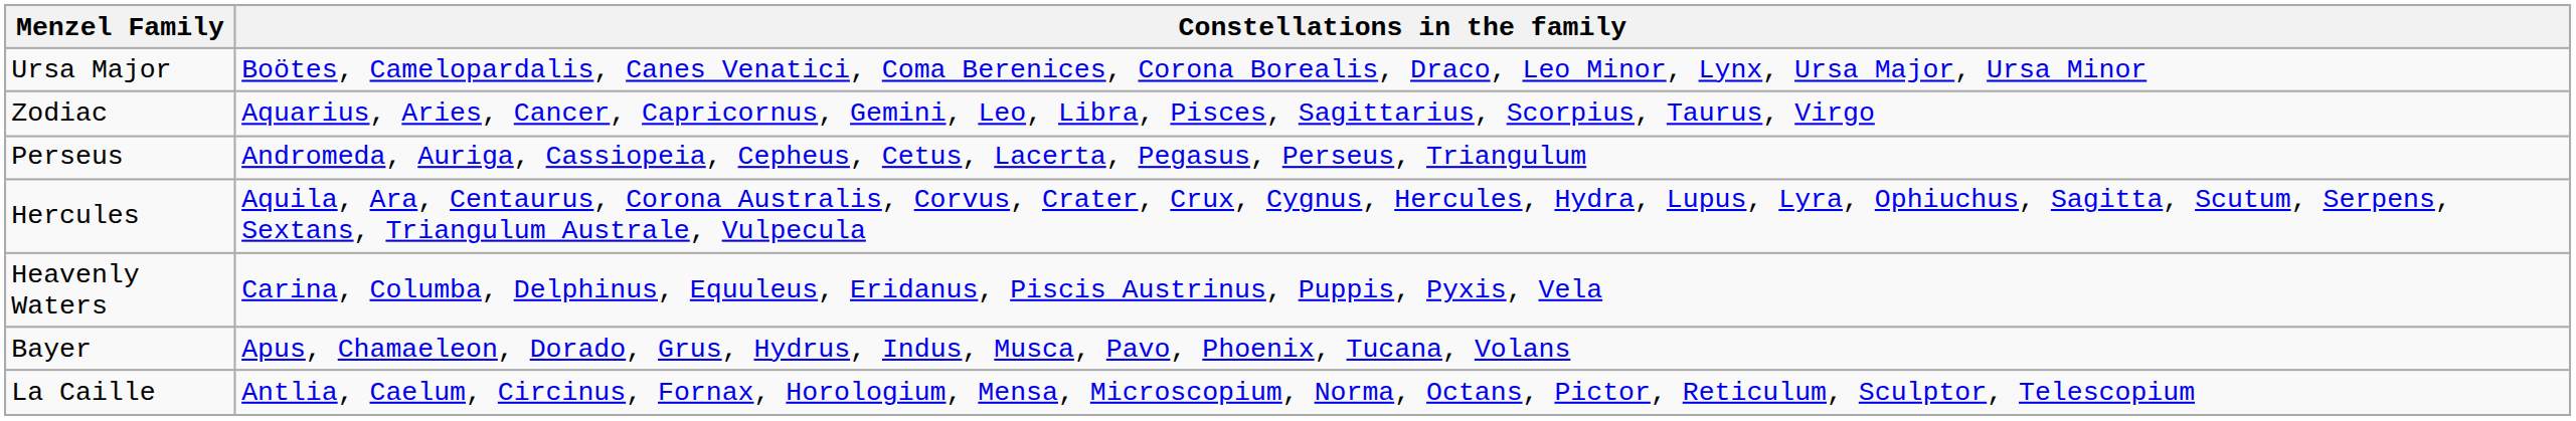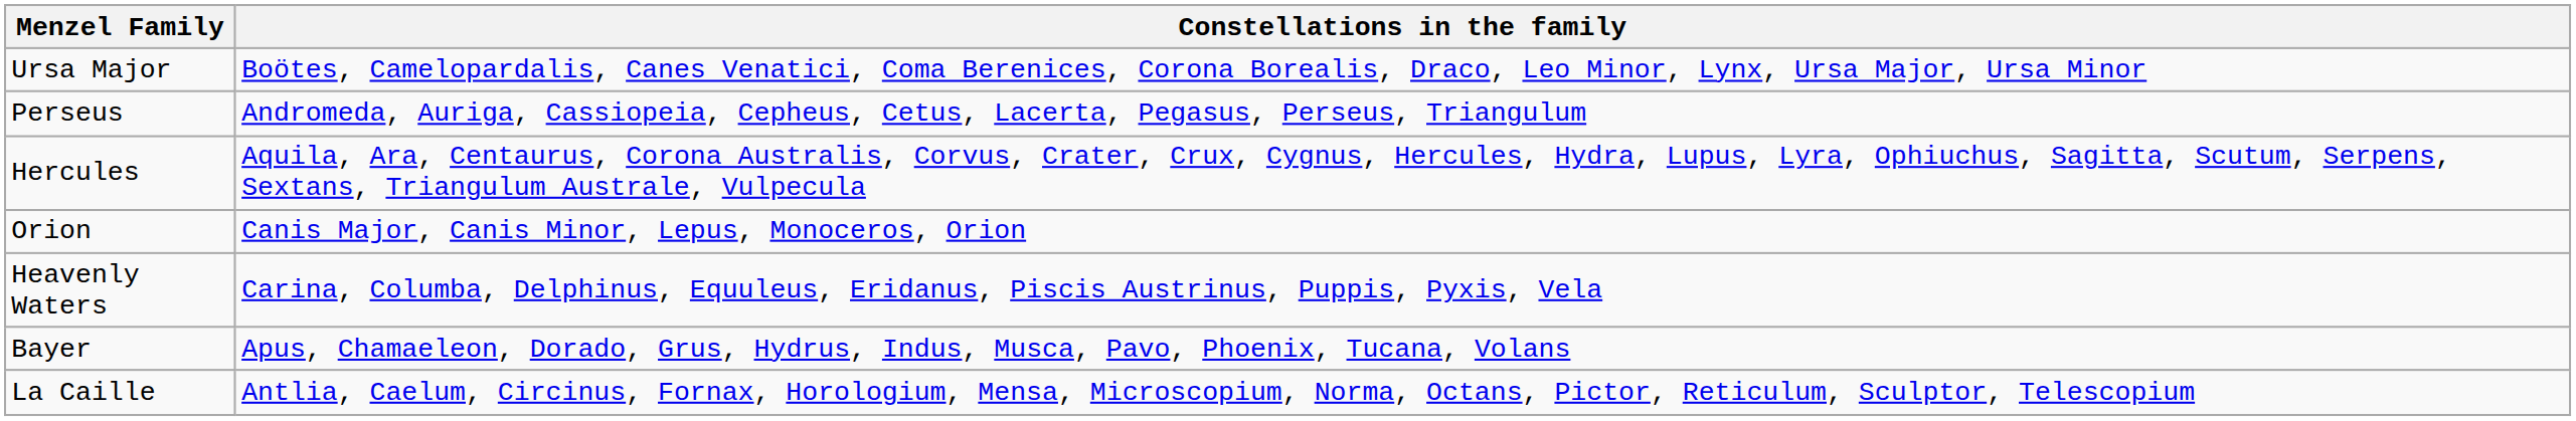- row: Zodiac | Aquarius, Aries, Cancer, Capricornus, Gemini, Leo, Libra, Pisces, Sagittarius, Scorpius, Taurus, Virgo
+ row: Orion | Canis Major, Canis Minor, Lepus, Monoceros, Orion
